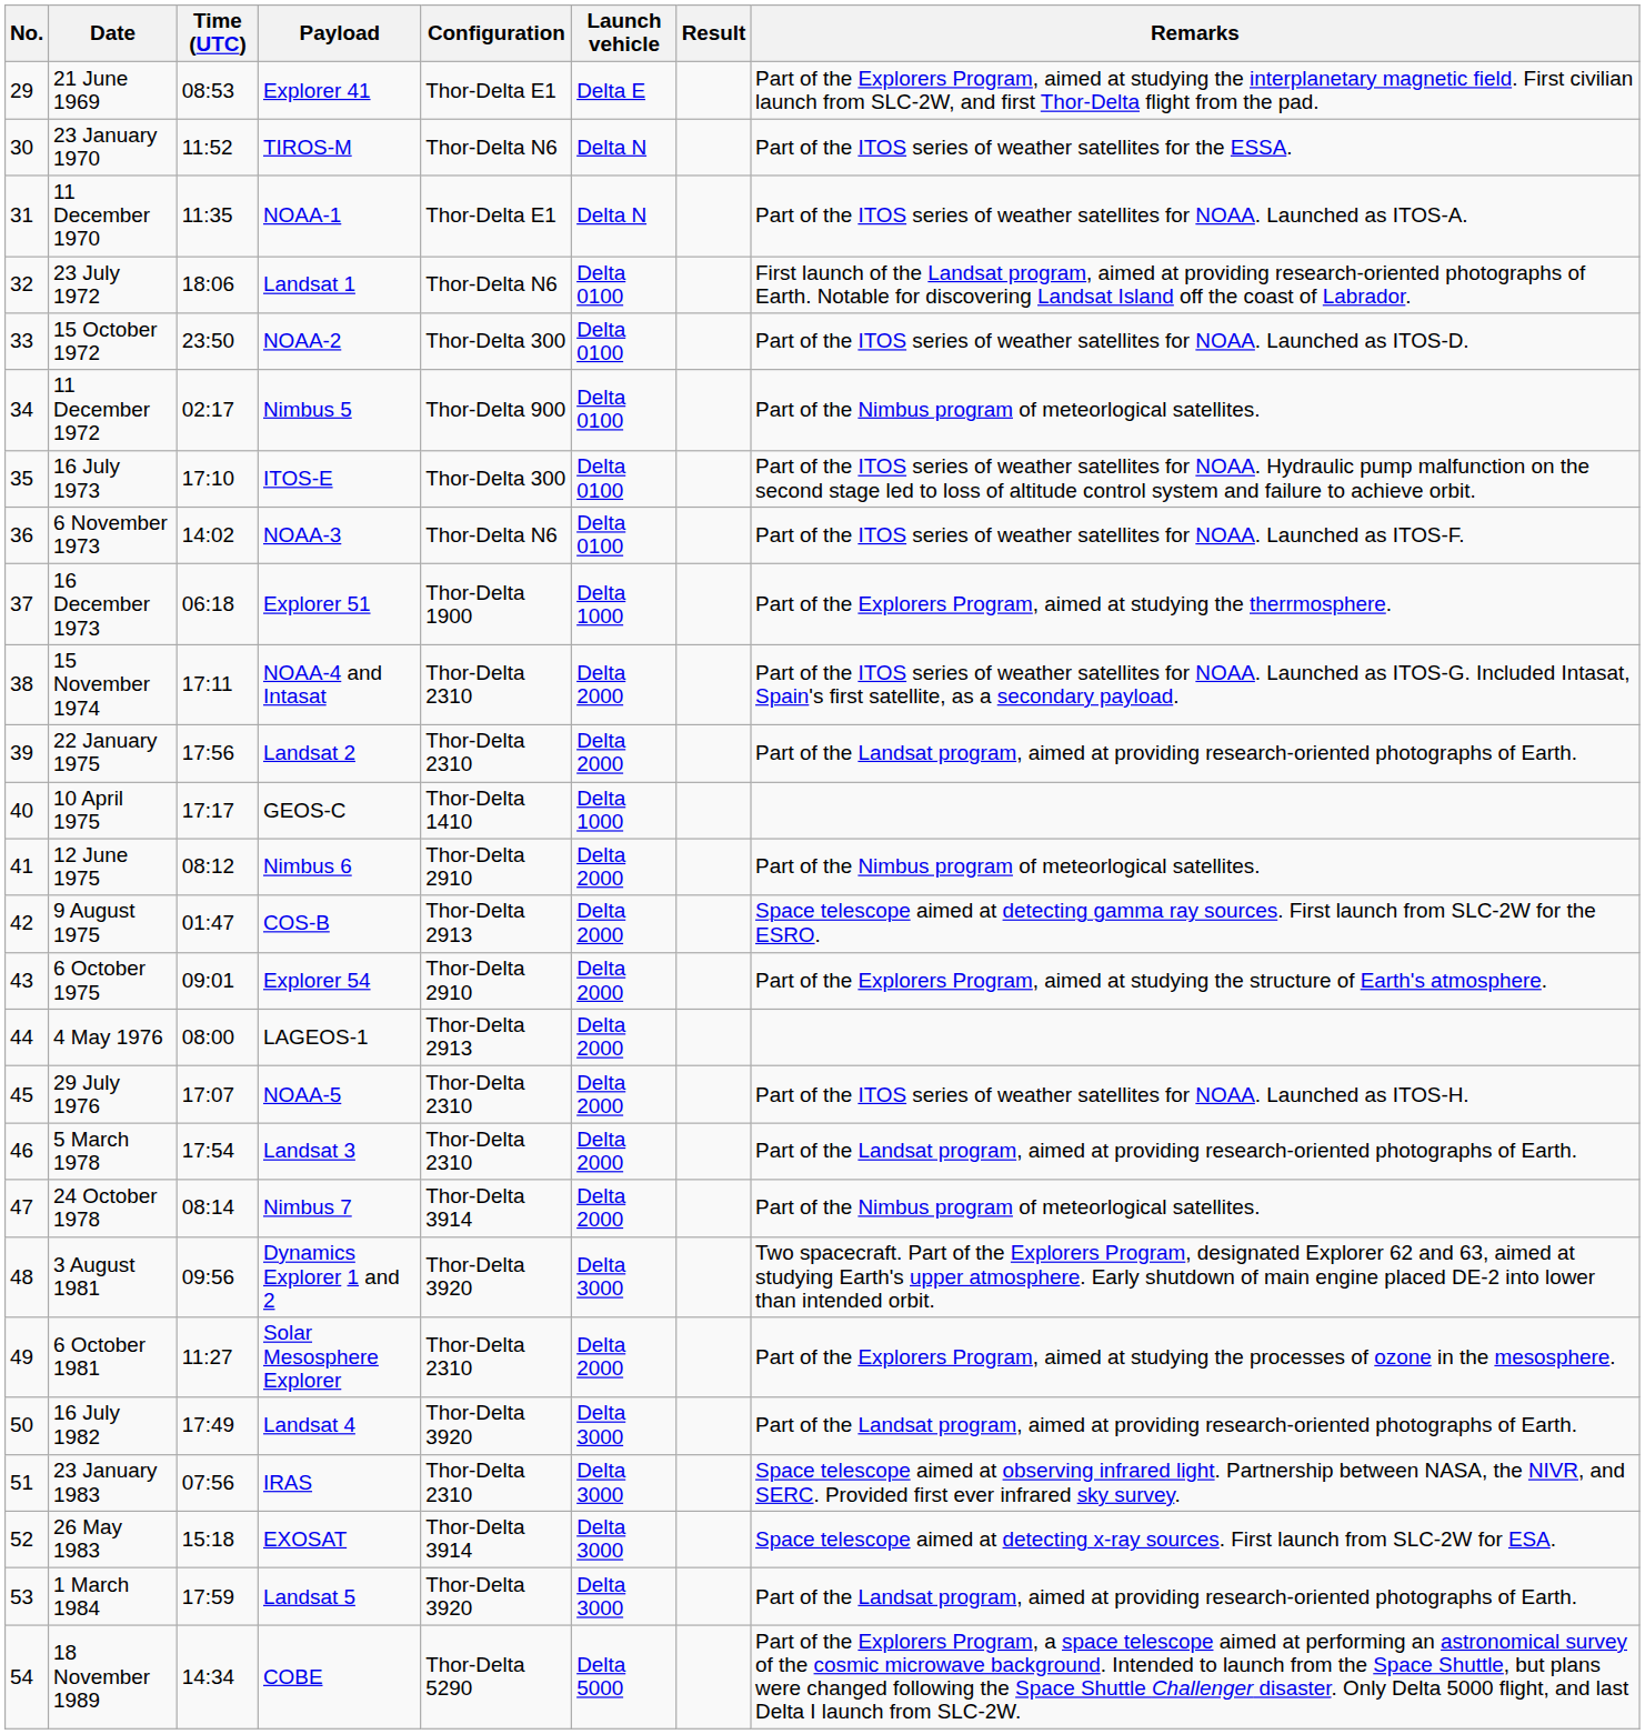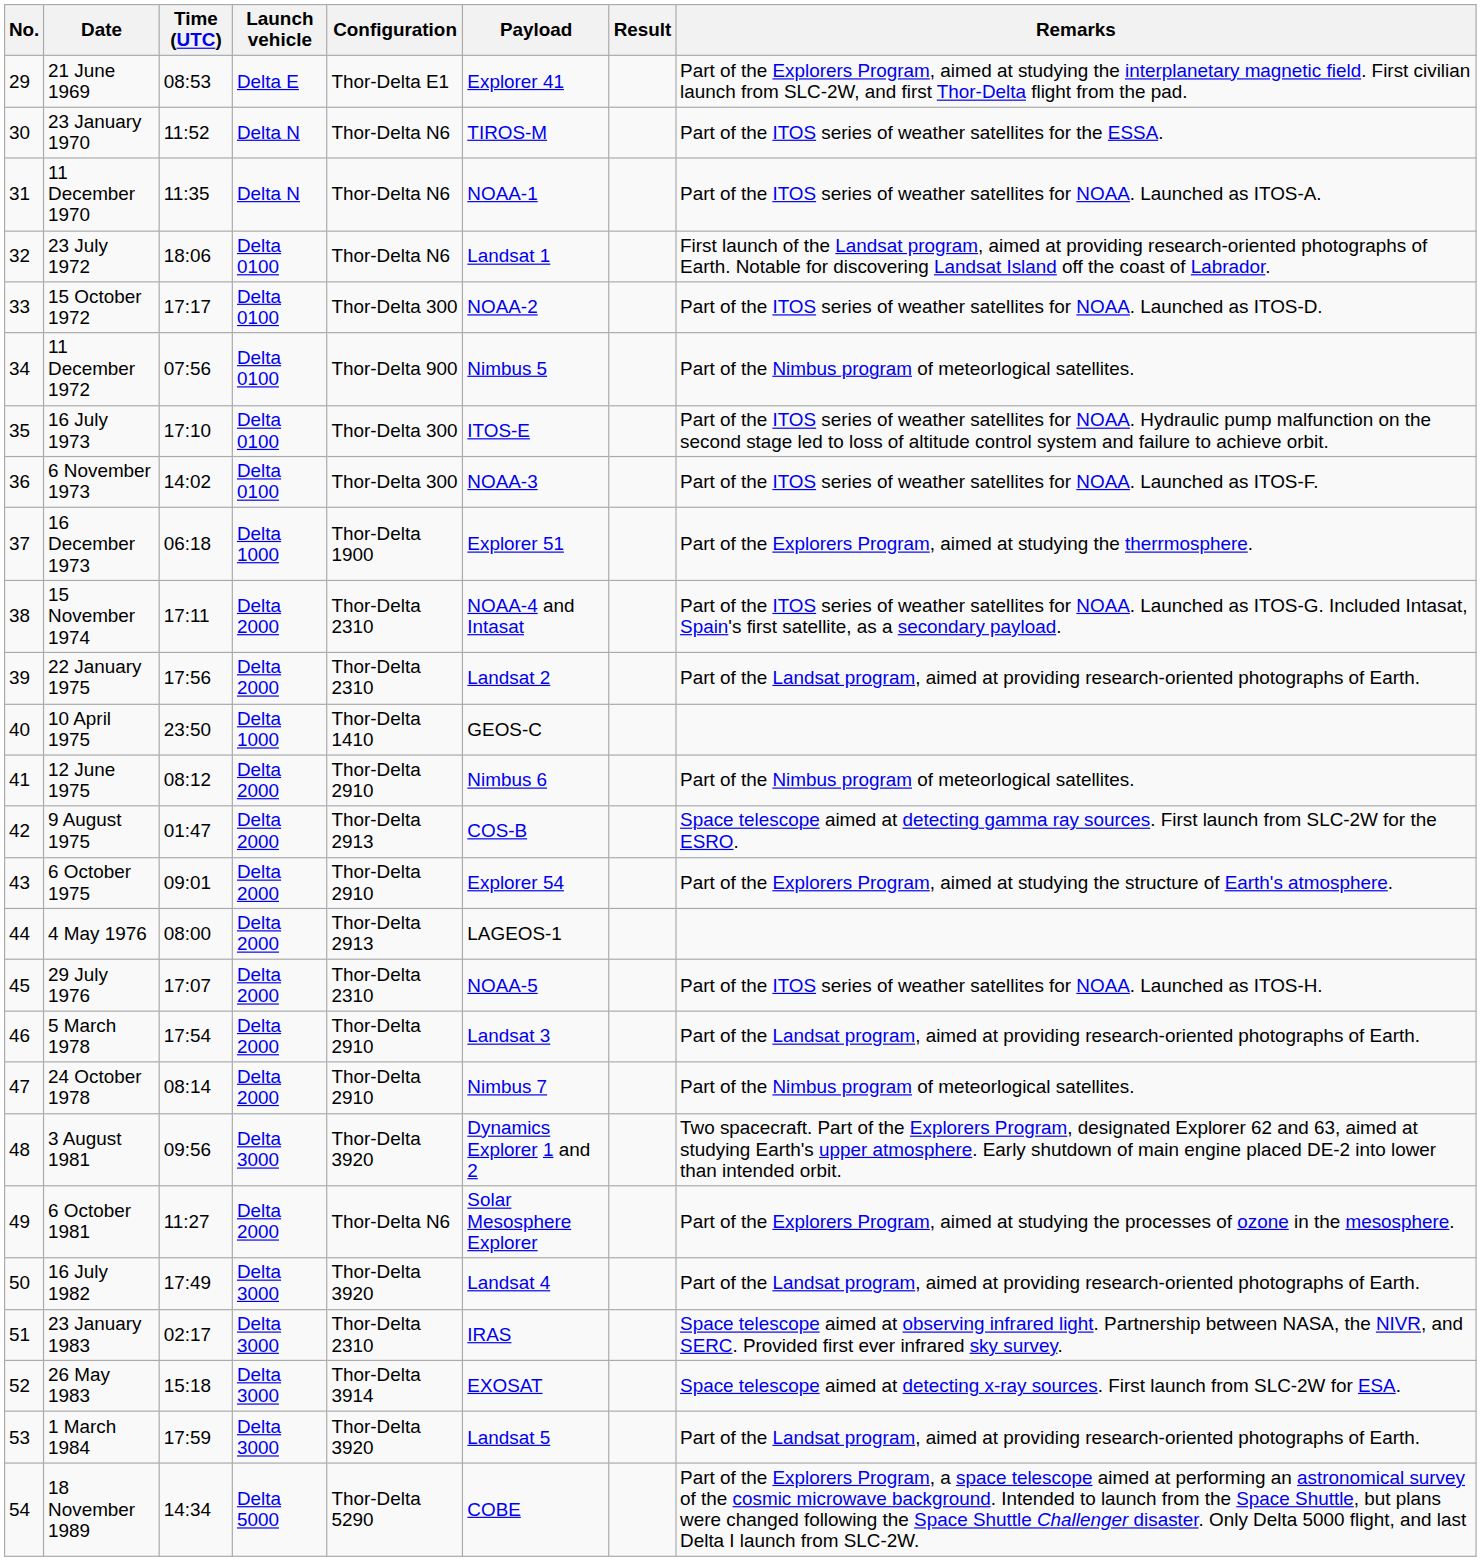columns swapped: Launch vehicle <-> Payload
11 December 1970 | Configuration: Thor-Delta E1 -> Thor-Delta N6
15 October 1972 | Time (UTC): 23:50 -> 17:17
11 December 1972 | Time (UTC): 02:17 -> 07:56
6 November 1973 | Configuration: Thor-Delta N6 -> Thor-Delta 300
10 April 1975 | Time (UTC): 17:17 -> 23:50
5 March 1978 | Configuration: Thor-Delta 2310 -> Thor-Delta 2910
24 October 1978 | Configuration: Thor-Delta 3914 -> Thor-Delta 2910
6 October 1981 | Configuration: Thor-Delta 2310 -> Thor-Delta N6
23 January 1983 | Time (UTC): 07:56 -> 02:17
